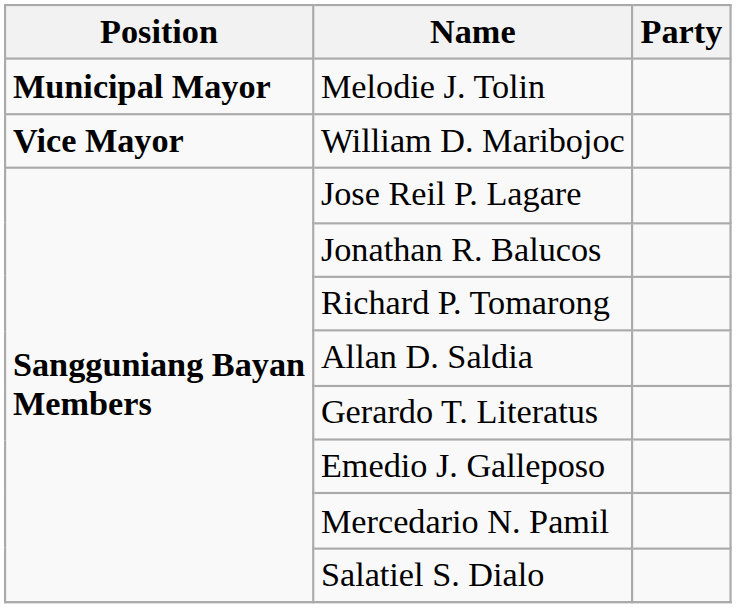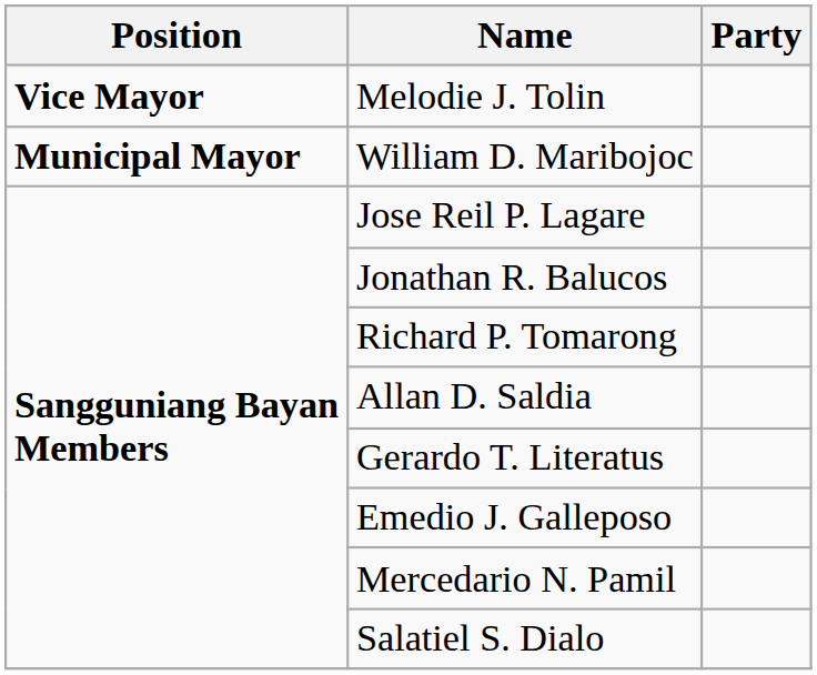Melodie J. Tolin | Position: Municipal Mayor -> Vice Mayor
William D. Maribojoc | Position: Vice Mayor -> Municipal Mayor
